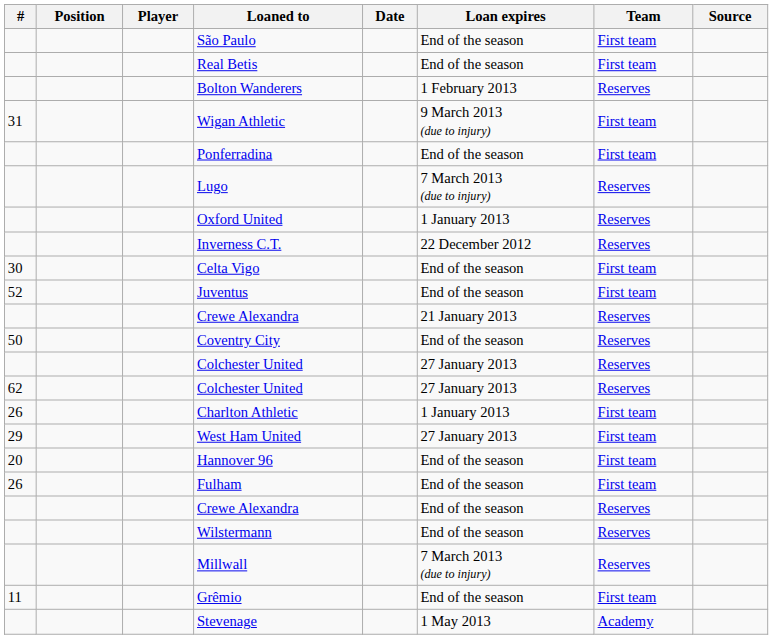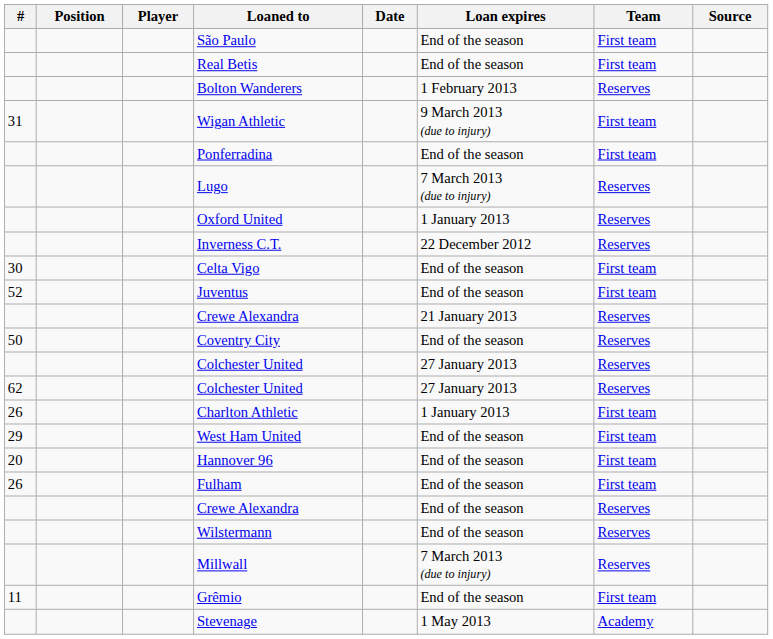West Ham United | Loan expires: 27 January 2013 -> End of the season
